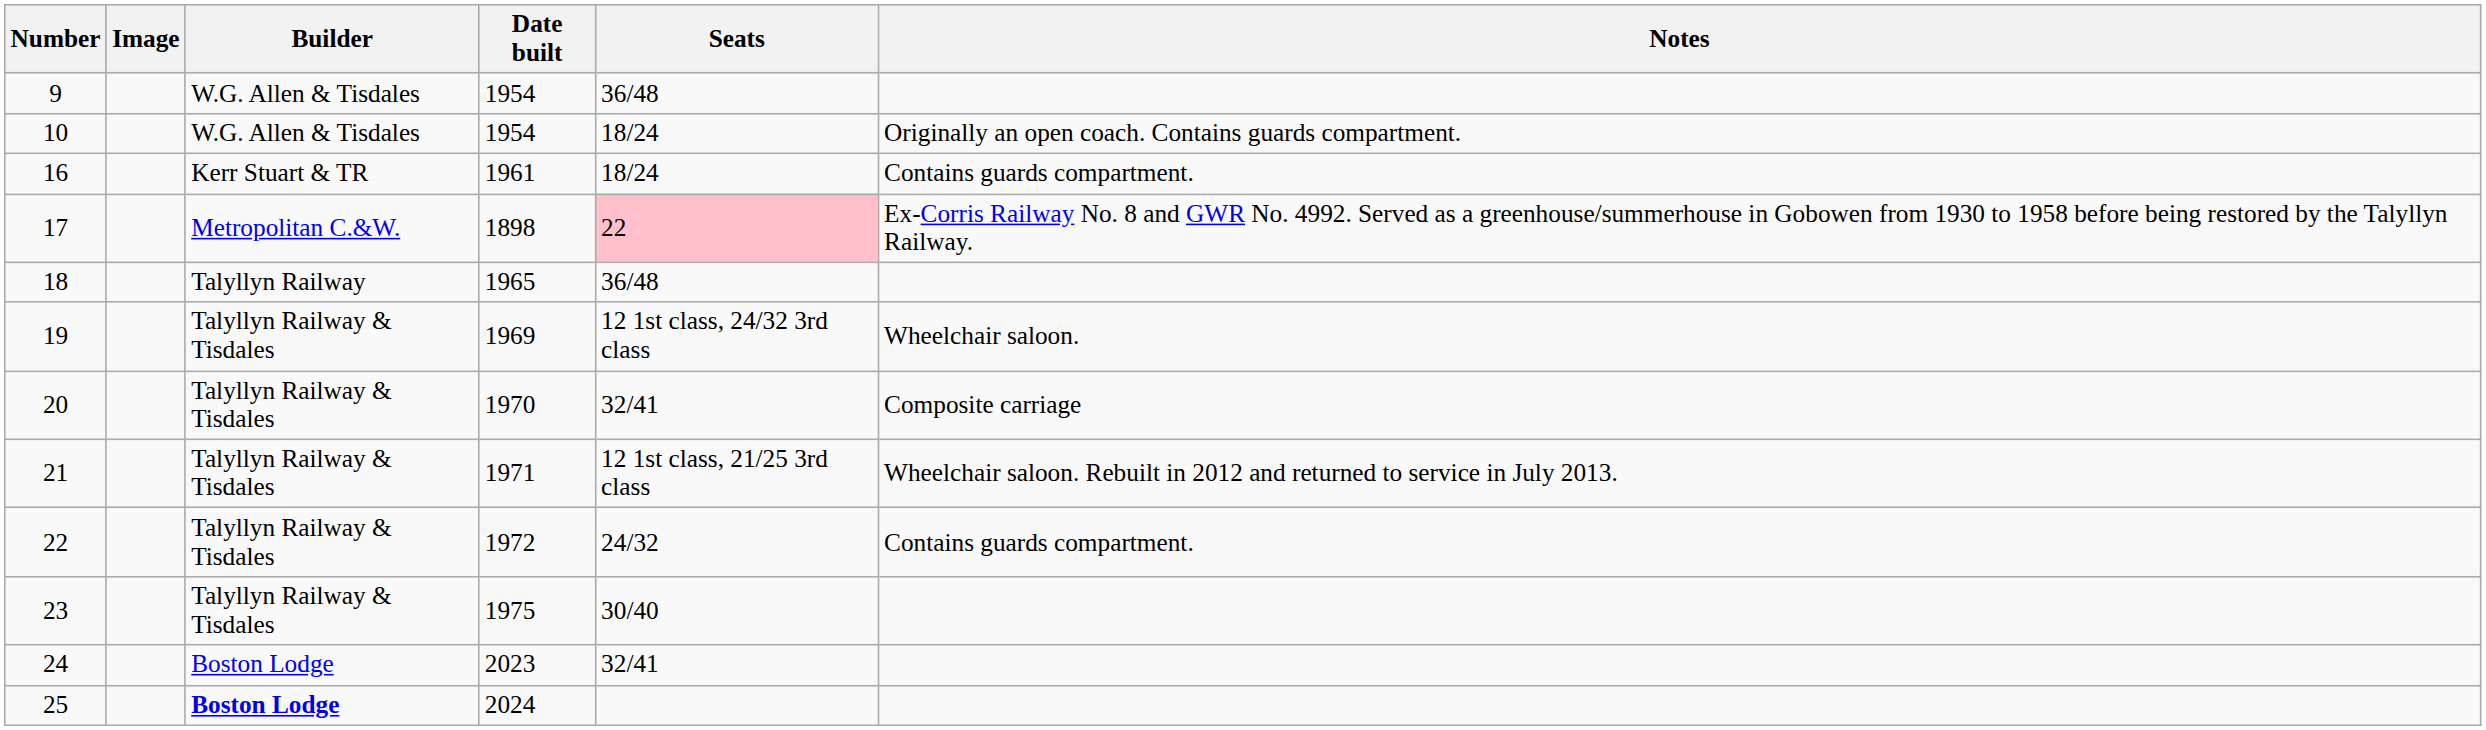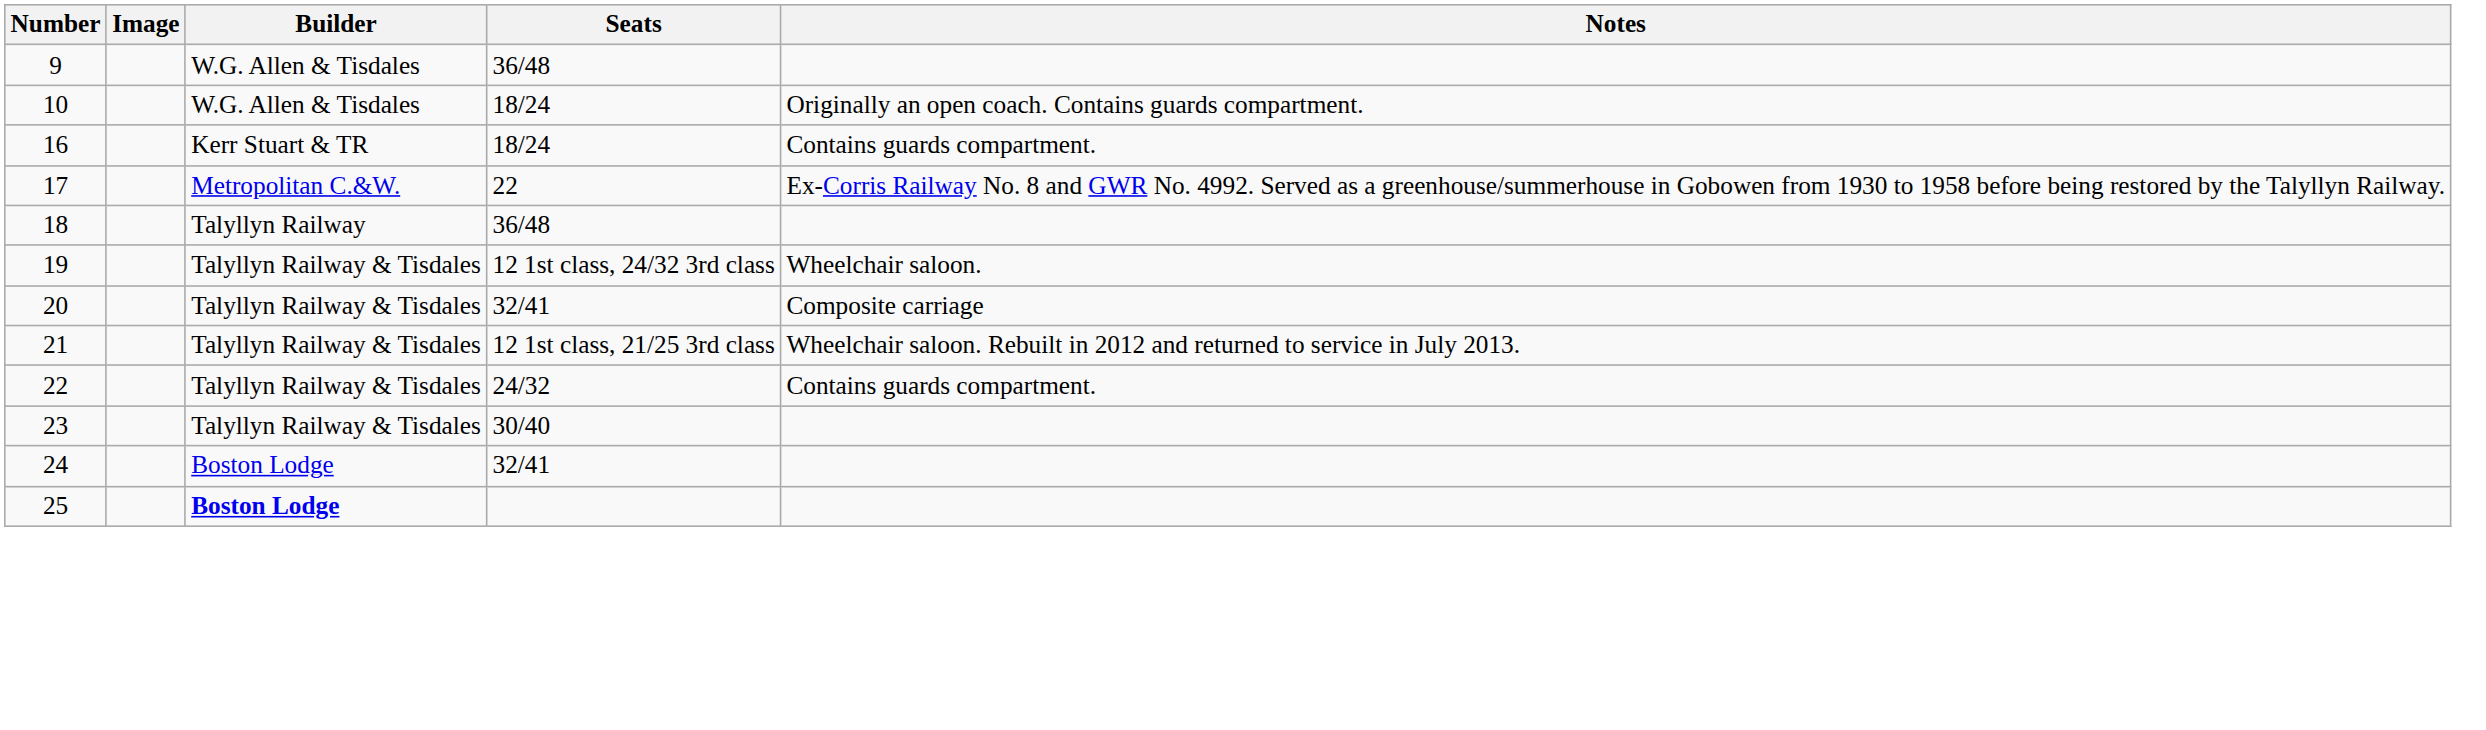- column: Date built | 1954 | 1954 | 1961 | 1898 | 1965 | 1969 | 1970 | 1971 | 1972 | 1975 | 2023 | 2024
17 | Seats: pink background -> no background
